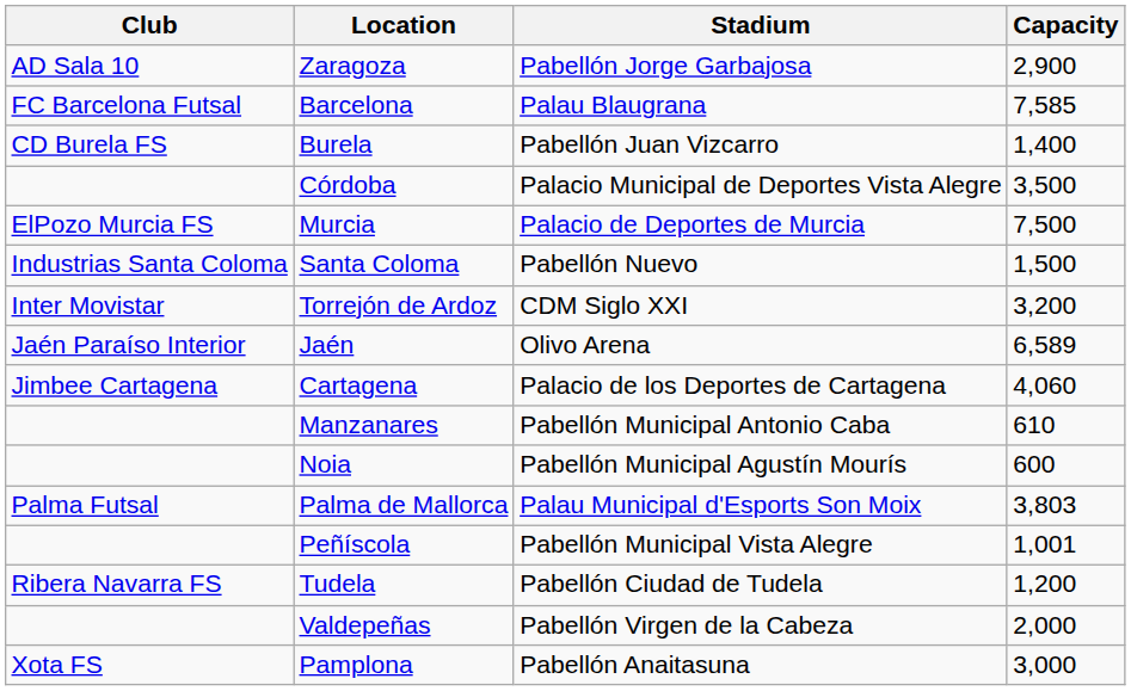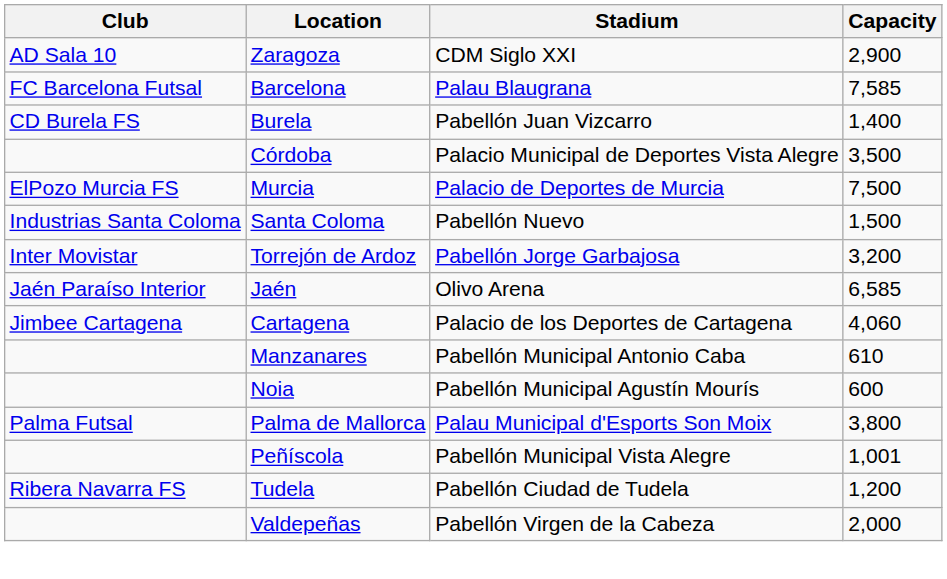Zaragoza | Stadium: Pabellón Jorge Garbajosa -> CDM Siglo XXI
Torrejón de Ardoz | Stadium: CDM Siglo XXI -> Pabellón Jorge Garbajosa
Jaén | Capacity: 6,589 -> 6,585
Palma de Mallorca | Capacity: 3,803 -> 3,800
- row: Xota FS | Pamplona | Pabellón Anaitasuna | 3,000
